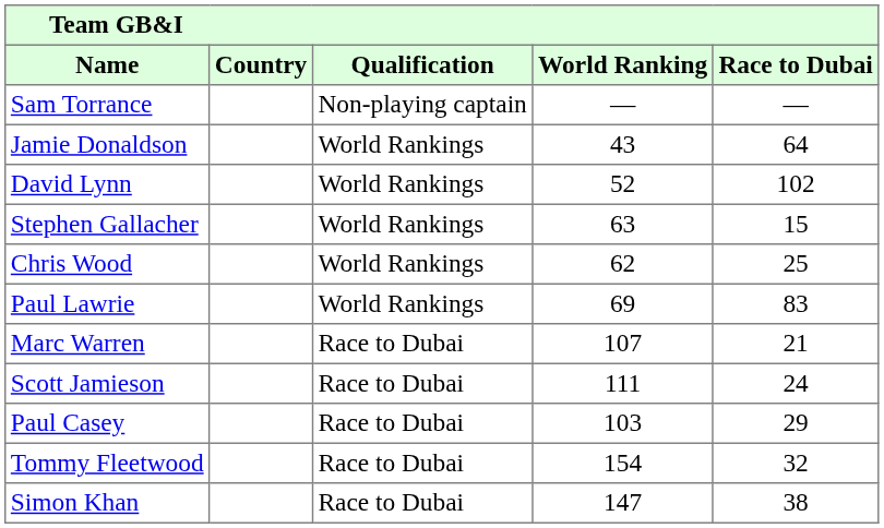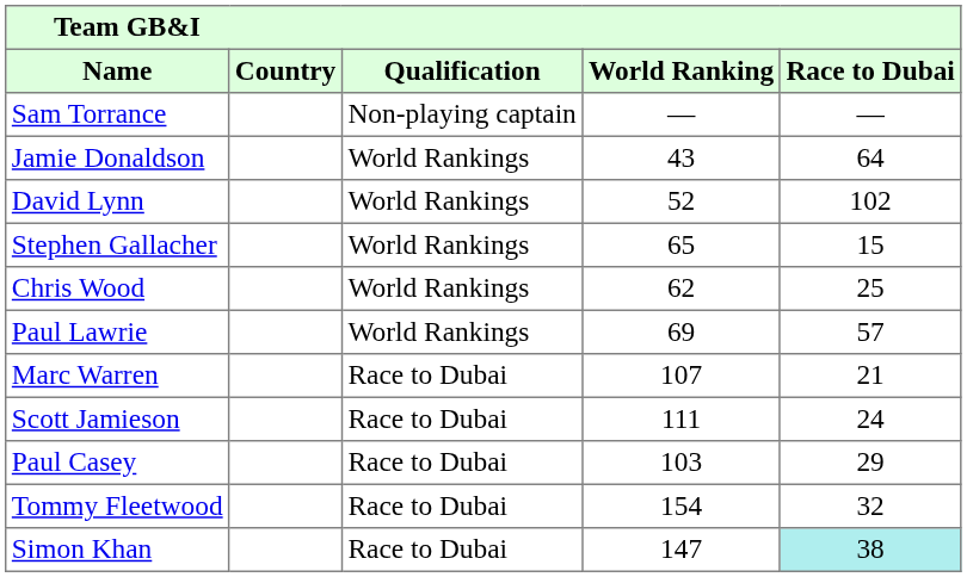Stephen Gallacher | World Ranking: 63 -> 65
Paul Lawrie | Race to Dubai: 83 -> 57
Simon Khan | Race to Dubai: no background -> paleturquoise background
